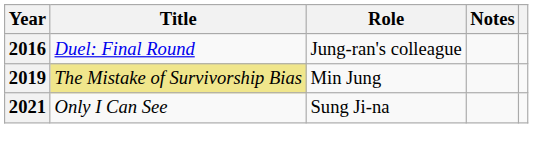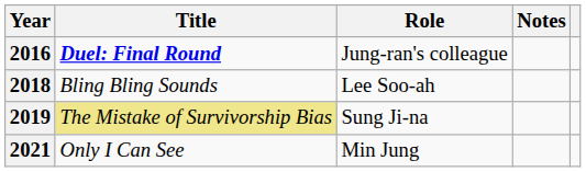2016 | Title: normal -> bold
+ row: 2018 | Bling Bling Sounds | Lee Soo-ah
2019 | Role: Min Jung -> Sung Ji-na
2021 | Role: Sung Ji-na -> Min Jung
